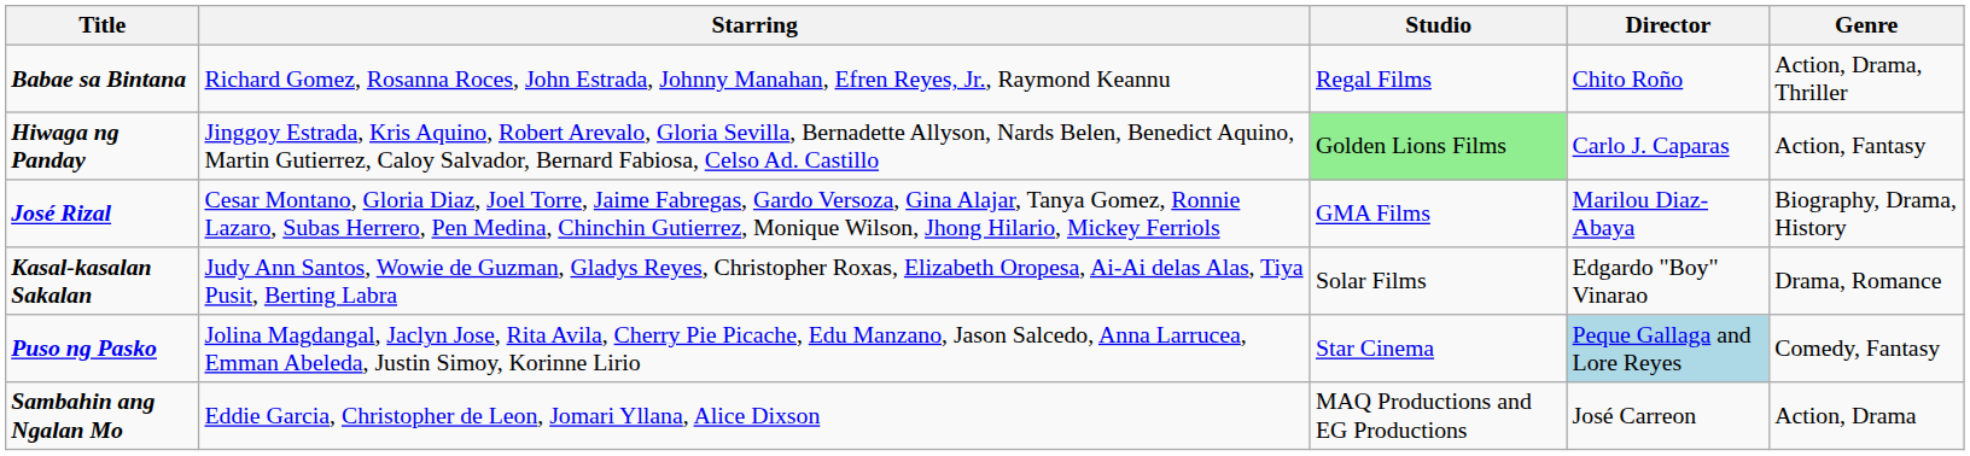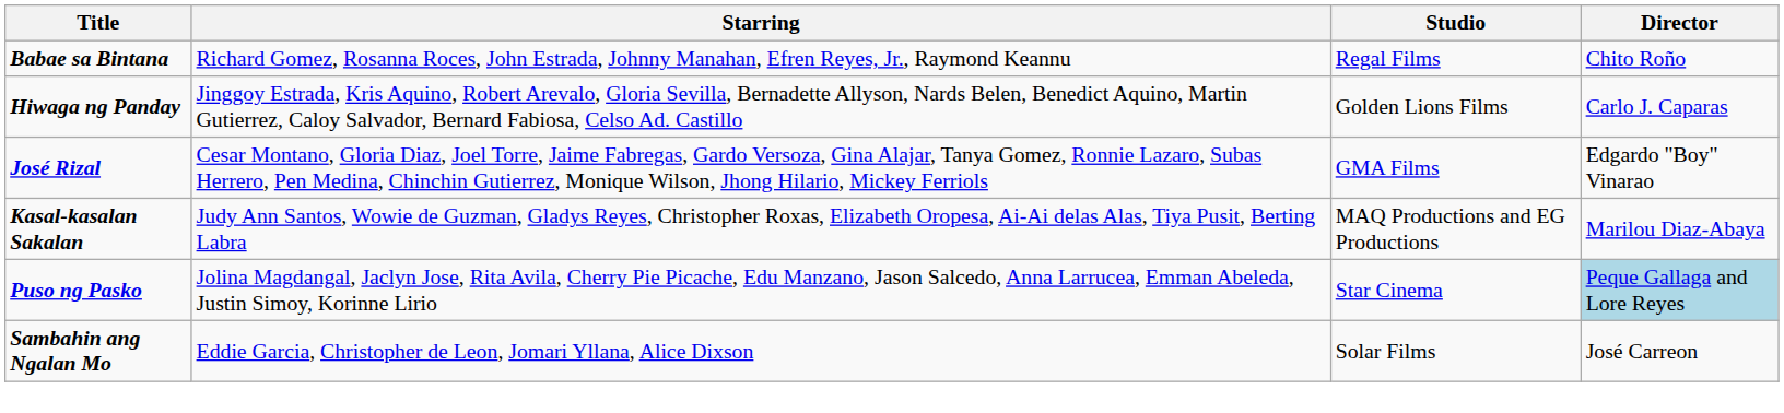- column: Genre | Action, Drama, Thriller | Action, Fantasy | Biography, Drama, History | Drama, Romance | Comedy, Fantasy | Action, Drama
Hiwaga ng Panday | Studio: lightgreen background -> no background
José Rizal | Director: Marilou Diaz-Abaya -> Edgardo "Boy" Vinarao
Kasal-kasalan Sakalan | Studio: Solar Films -> MAQ Productions and EG Productions
Kasal-kasalan Sakalan | Director: Edgardo "Boy" Vinarao -> Marilou Diaz-Abaya
Sambahin ang Ngalan Mo | Studio: MAQ Productions and EG Productions -> Solar Films
